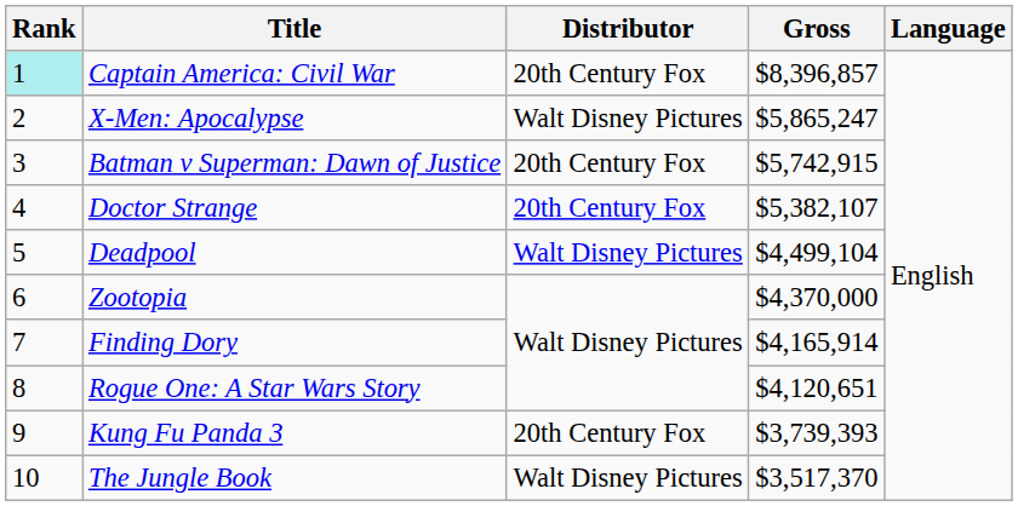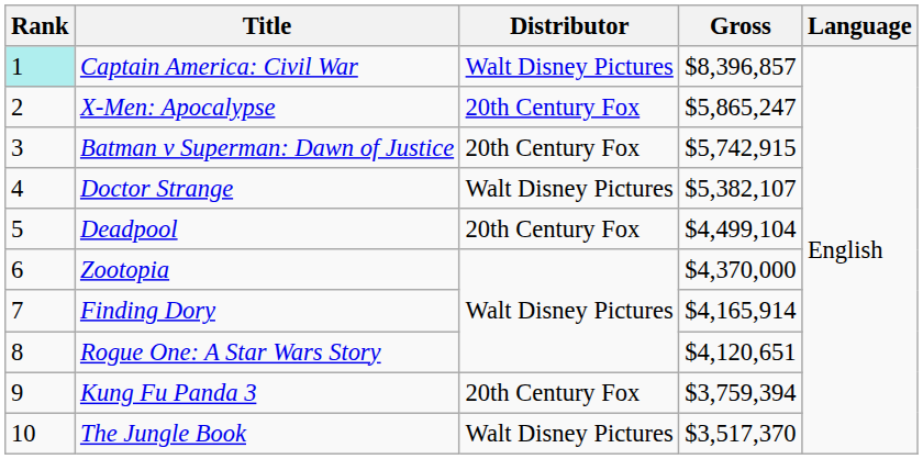Captain America: Civil War | Distributor: 20th Century Fox -> Walt Disney Pictures
X-Men: Apocalypse | Distributor: Walt Disney Pictures -> 20th Century Fox
Doctor Strange | Distributor: 20th Century Fox -> Walt Disney Pictures
Deadpool | Distributor: Walt Disney Pictures -> 20th Century Fox
Kung Fu Panda 3 | Gross: $3,739,393 -> $3,759,394
